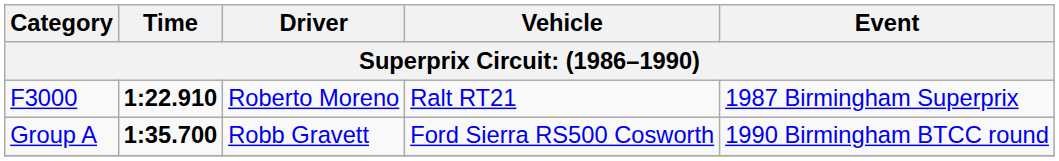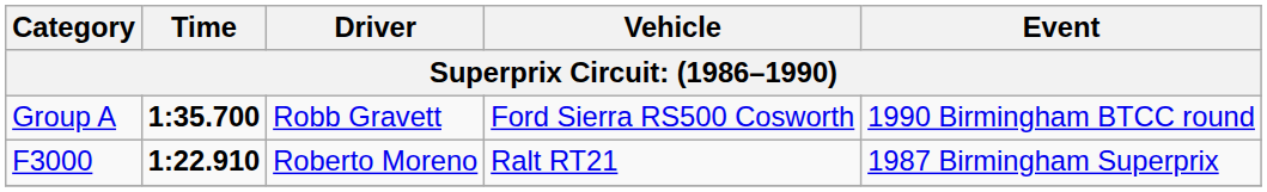rows swapped: F3000 <-> Group A
